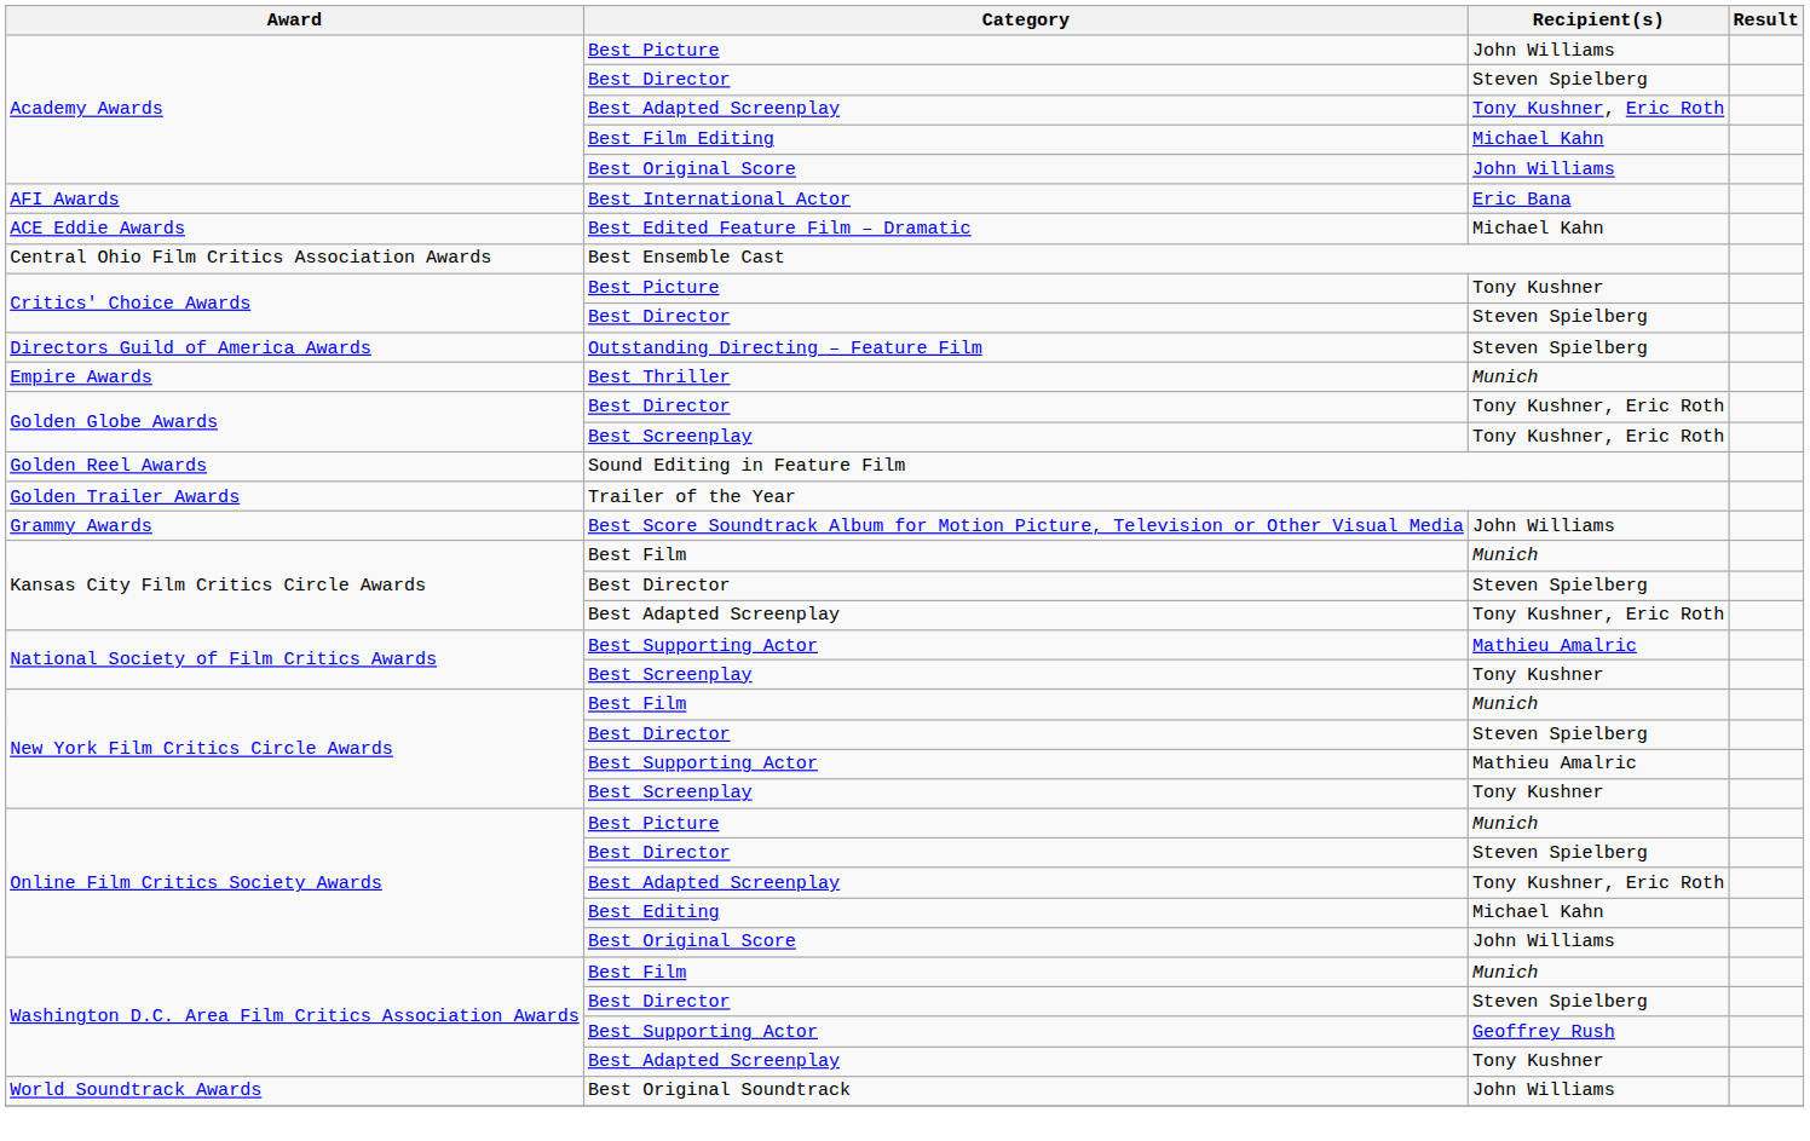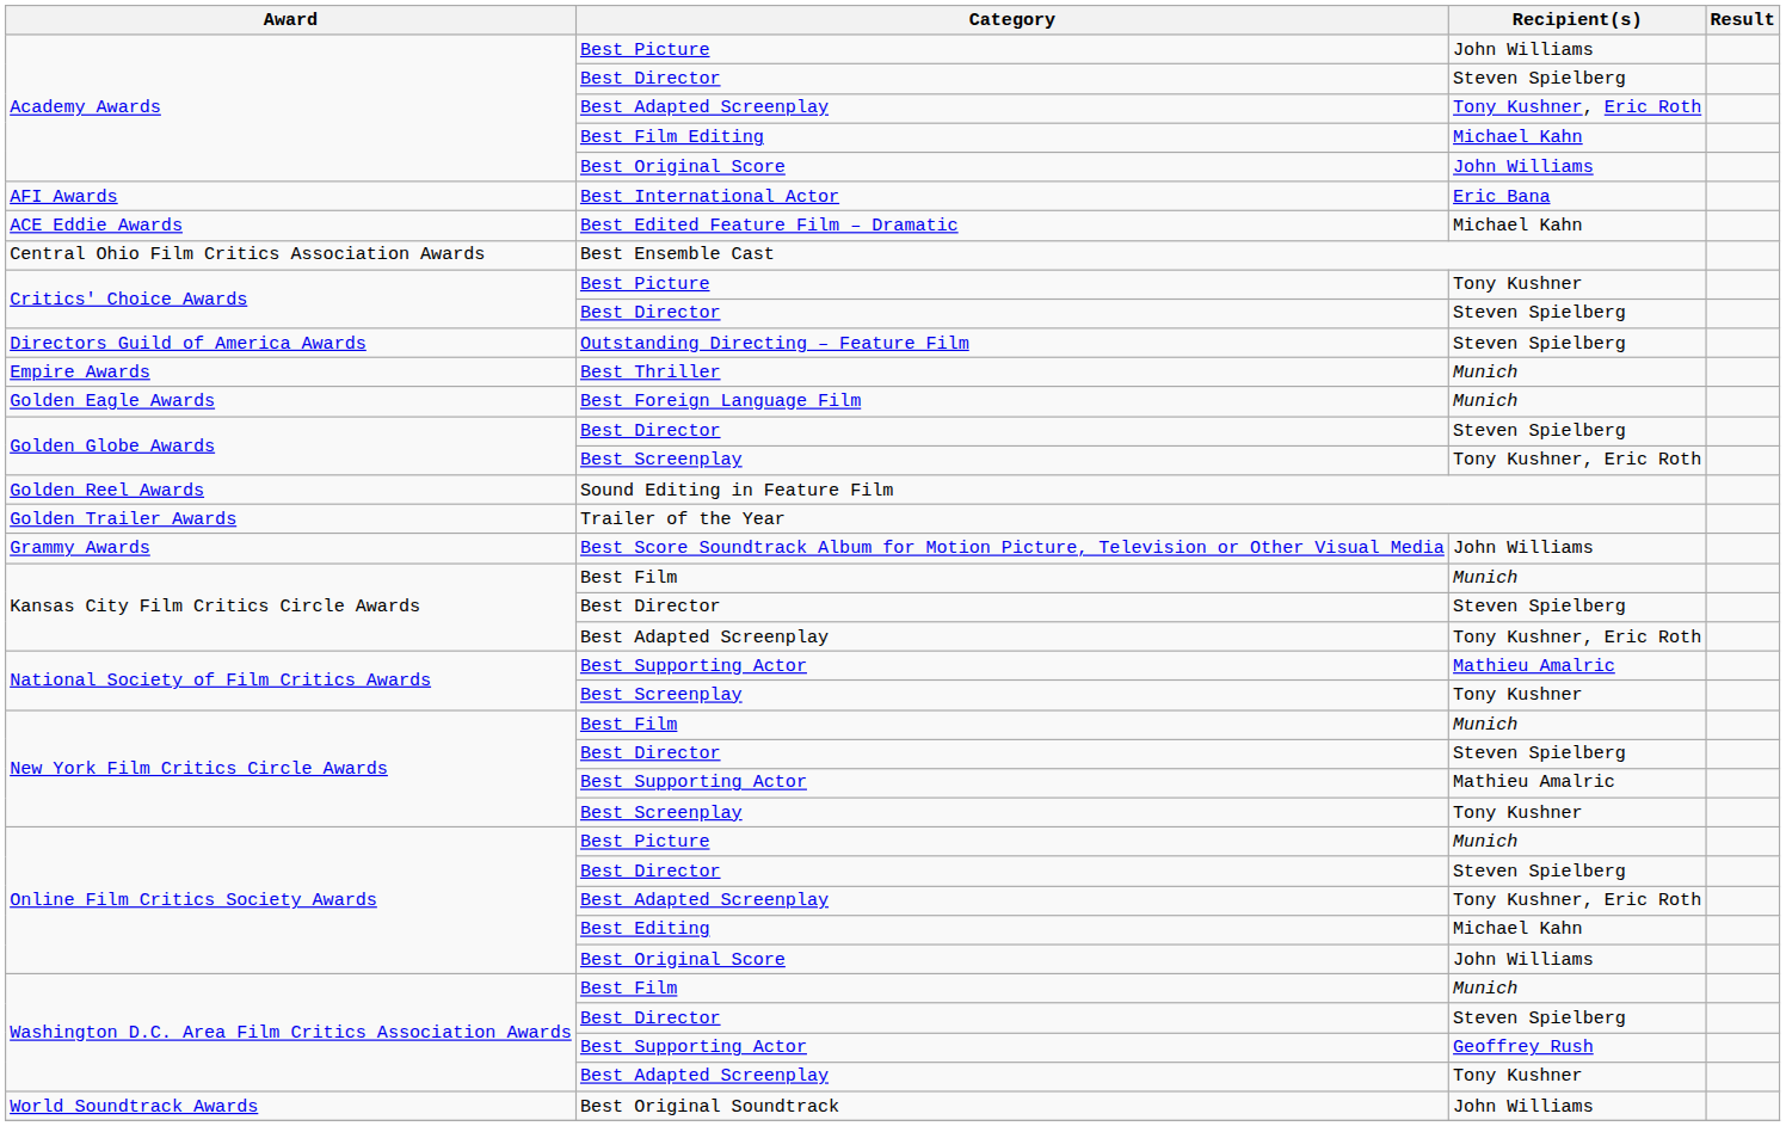+ row: Golden Eagle Awards | Best Foreign Language Film | Munich
Golden Globe Awards / Best Director | Recipient(s): Tony Kushner, Eric Roth -> Steven Spielberg
